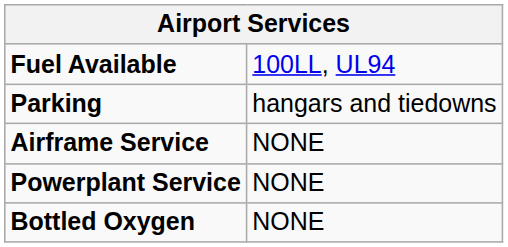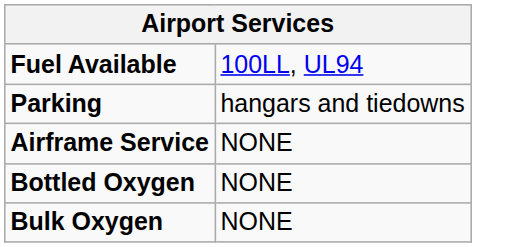- row: Powerplant Service | NONE
+ row: Bulk Oxygen | NONE
